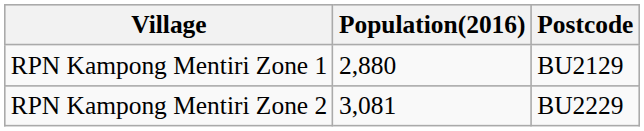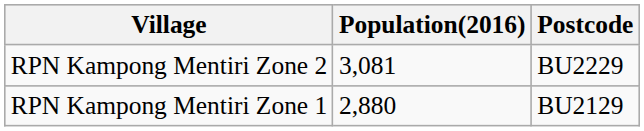rows swapped: RPN Kampong Mentiri Zone 1 <-> RPN Kampong Mentiri Zone 2
